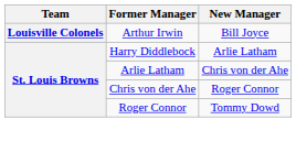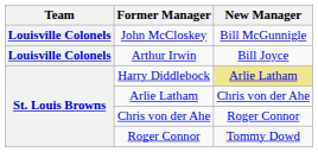+ row: Louisville Colonels | John McCloskey | Bill McGunnigle
Harry Diddlebock | New Manager: no background -> khaki background
